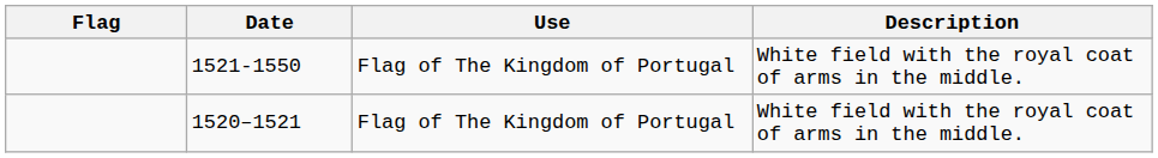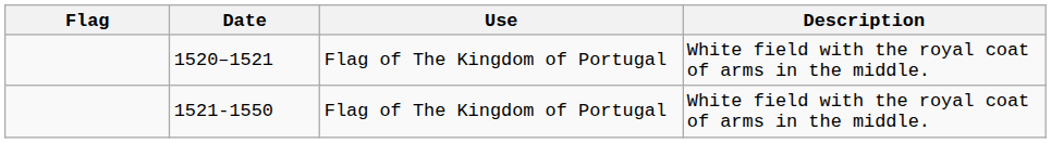rows swapped: 1520–1521 <-> 1521-1550
